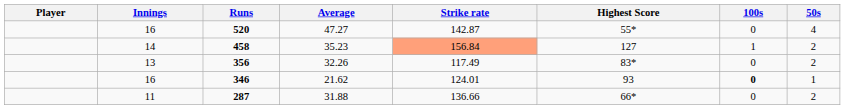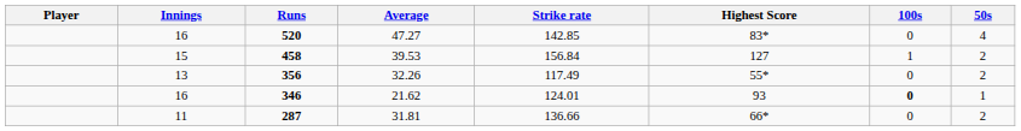520 | Strike rate: 142.87 -> 142.85
520 | Highest Score: 55* -> 83*
458 | Innings: 14 -> 15
458 | Average: 35.23 -> 39.53
458 | Strike rate: lightsalmon background -> no background
356 | Highest Score: 83* -> 55*
287 | Average: 31.88 -> 31.81
